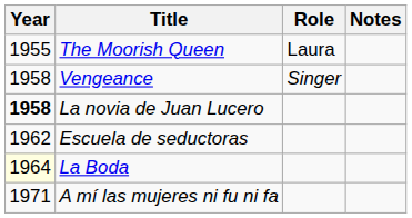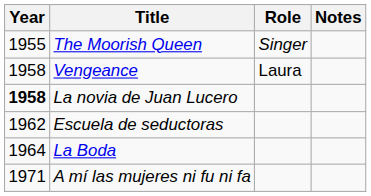The Moorish Queen | Role: Laura -> Singer
Vengeance | Role: Singer -> Laura
La Boda | Year: lightyellow background -> no background
